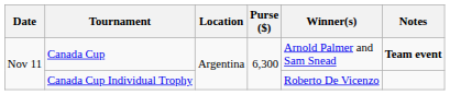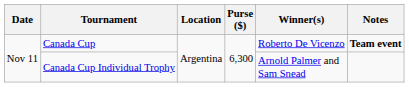Canada Cup | Winner(s): Arnold Palmer and Sam Snead -> Roberto De Vicenzo
Canada Cup Individual Trophy | Winner(s): Roberto De Vicenzo -> Arnold Palmer and Sam Snead
